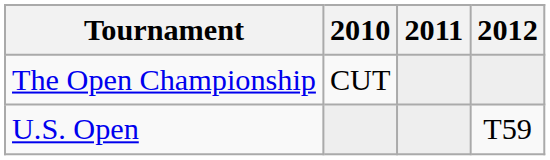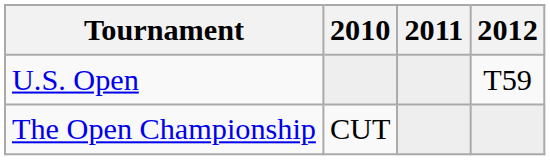rows swapped: U.S. Open <-> The Open Championship
